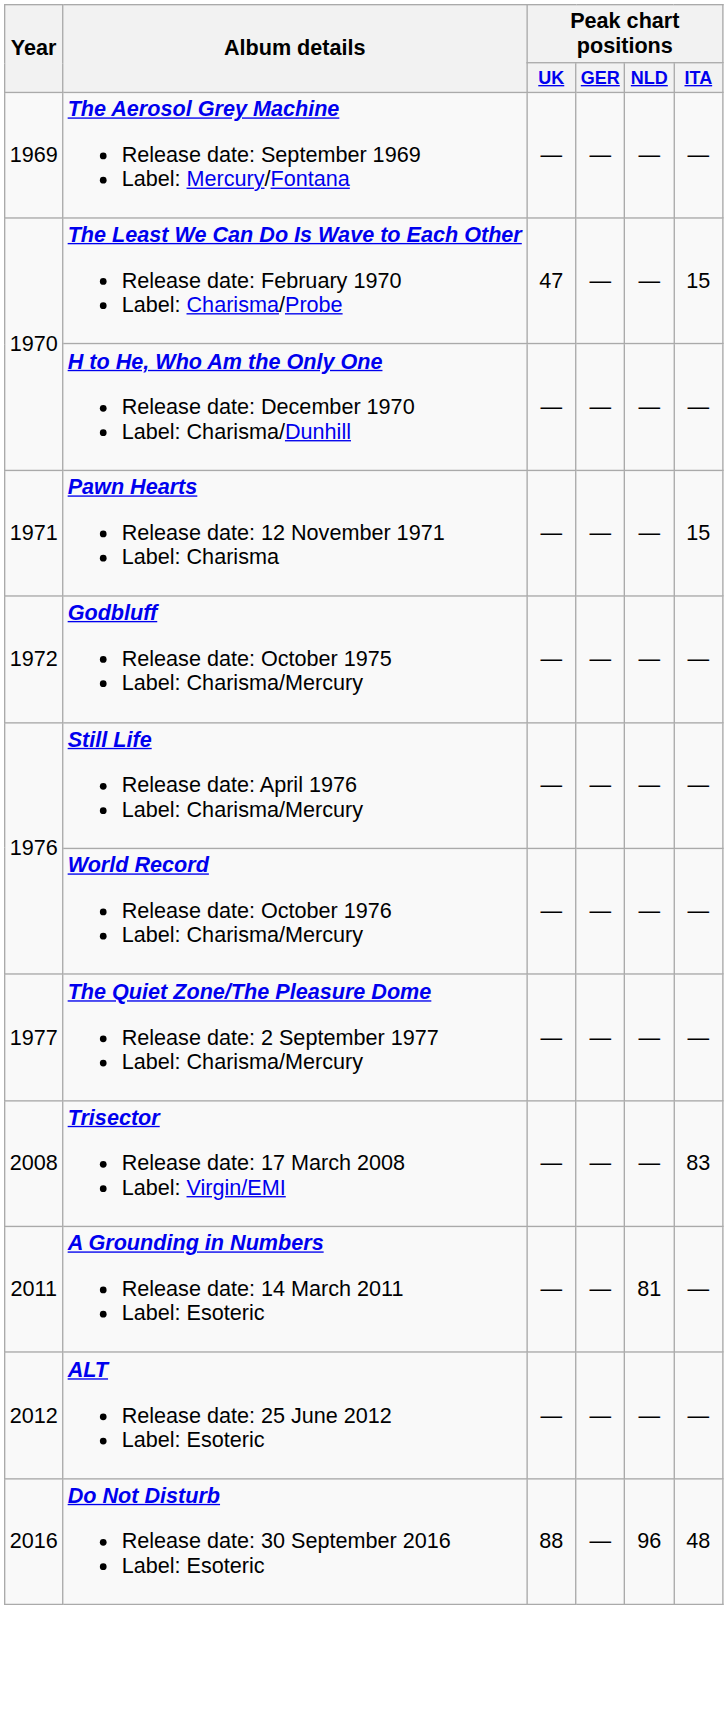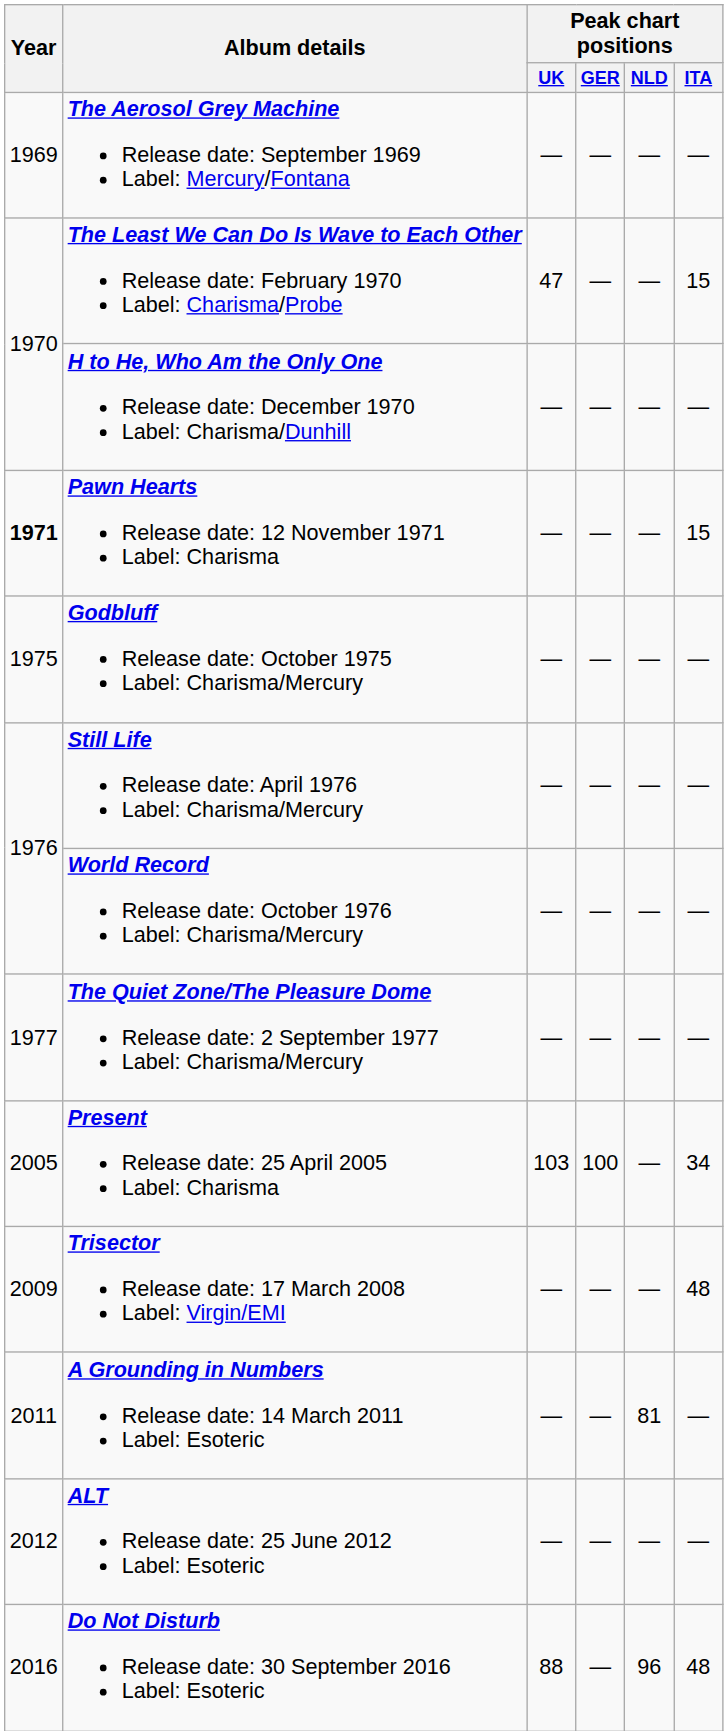Pawn Hearts Release date: 12 November 1971 Label: Charisma | Year: normal -> bold
Godbluff Release date: October 1975 Label: Charisma/Mercury | Year: 1972 -> 1975
+ row: 2005 | Present Release date: 25 April 2005 Label: Charisma | 103 | 100 | — | 34
Trisector Release date: 17 March 2008 Label: Virgin/EMI | Year: 2008 -> 2009
Trisector Release date: 17 March 2008 Label: Virgin/EMI | Peak chart positions / ITA: 83 -> 48
